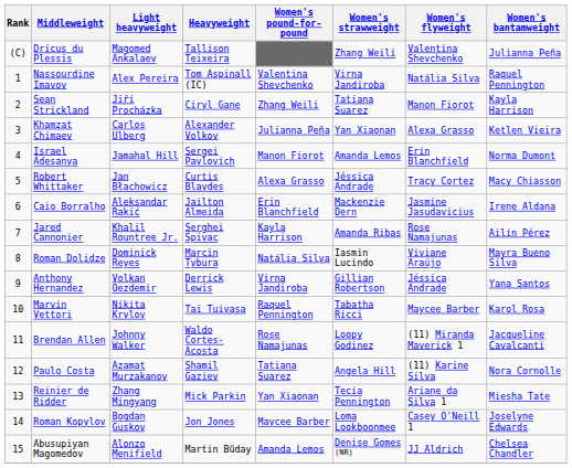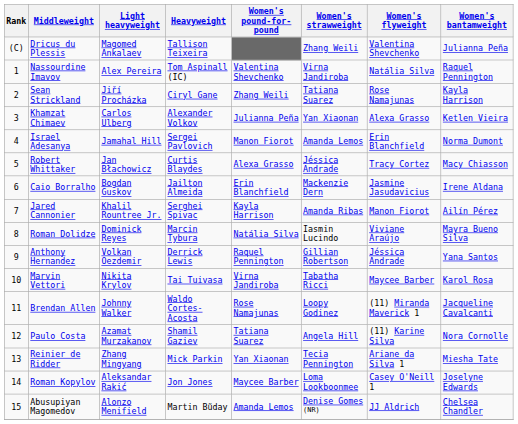Sean Strickland | Women's flyweight: Manon Fiorot -> Rose Namajunas
Caio Borralho | Light heavyweight: Aleksandar Rakić -> Bogdan Guskov
Jared Cannonier | Women's flyweight: Rose Namajunas -> Manon Fiorot
Anthony Hernandez | Women's pound-for-pound: Virna Jandiroba -> Raquel Pennington
Marvin Vettori | Women's pound-for-pound: Raquel Pennington -> Virna Jandiroba
Roman Kopylov | Light heavyweight: Bogdan Guskov -> Aleksandar Rakić
